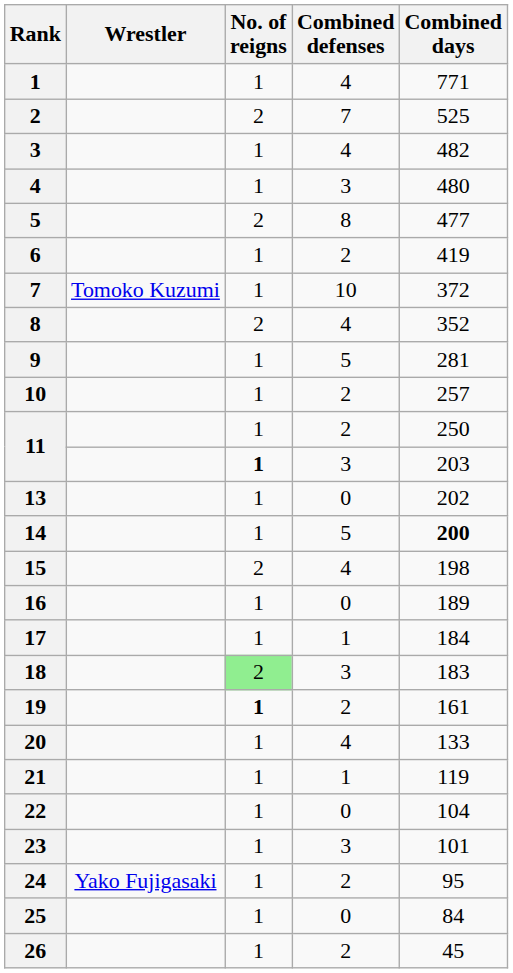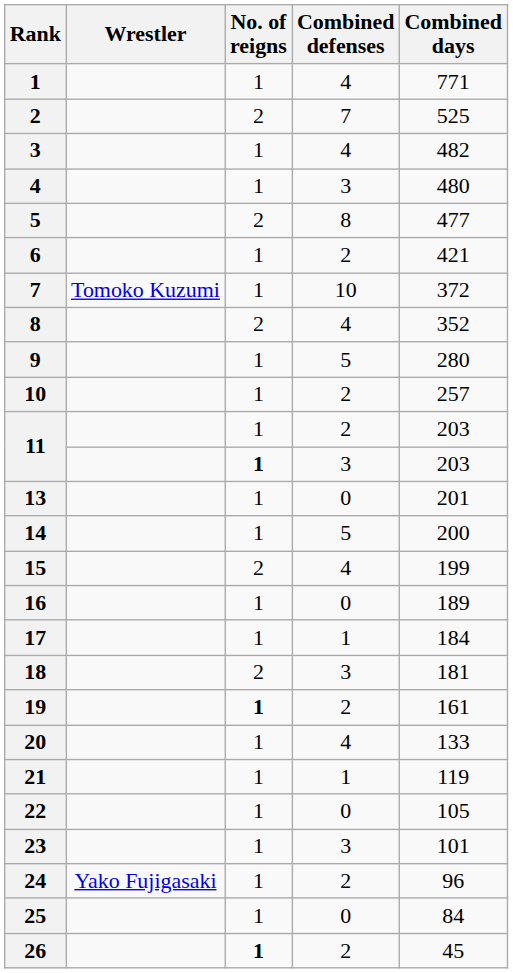6 | Combined days: 419 -> 421
9 | Combined days: 281 -> 280
11 / 2 | Combined days: 250 -> 203
13 | Combined days: 202 -> 201
14 | Combined days: bold -> normal
15 | Combined days: 198 -> 199
18 | No. of reigns: lightgreen background -> no background
18 | Combined days: 183 -> 181
22 | Combined days: 104 -> 105
24 | Combined days: 95 -> 96
26 | No. of reigns: normal -> bold
